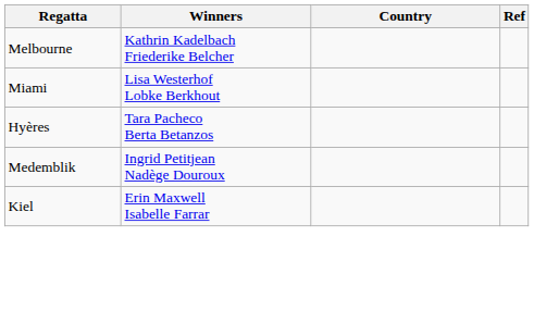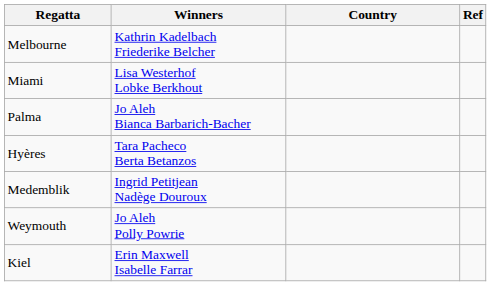+ row: Palma | Jo Aleh Bianca Barbarich-Bacher
+ row: Weymouth | Jo Aleh Polly Powrie
